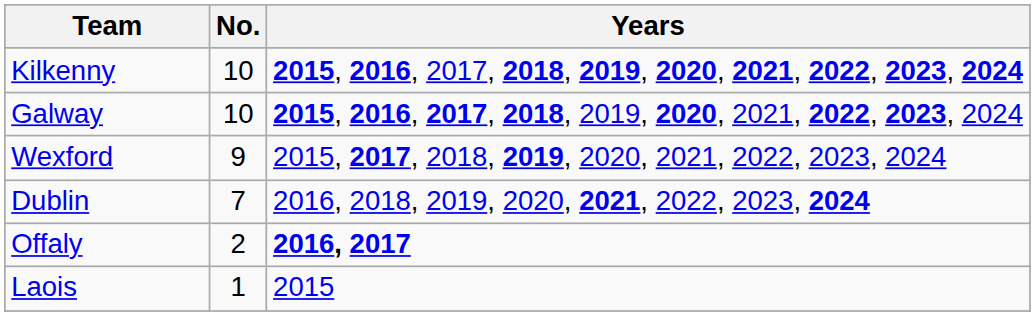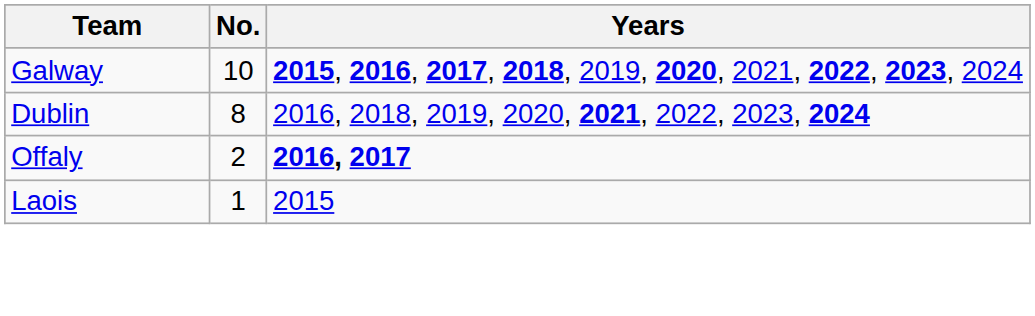- row: Kilkenny | 10 | 2015, 2016, 2017, 2018, 2019, 2020, 2021, 2022, 2023, 2024
- row: Wexford | 9 | 2015, 2017, 2018, 2019, 2020, 2021, 2022, 2023, 2024
Dublin | No.: 7 -> 8
